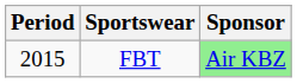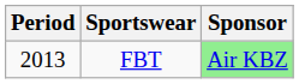FBT | Period: 2015 -> 2013
